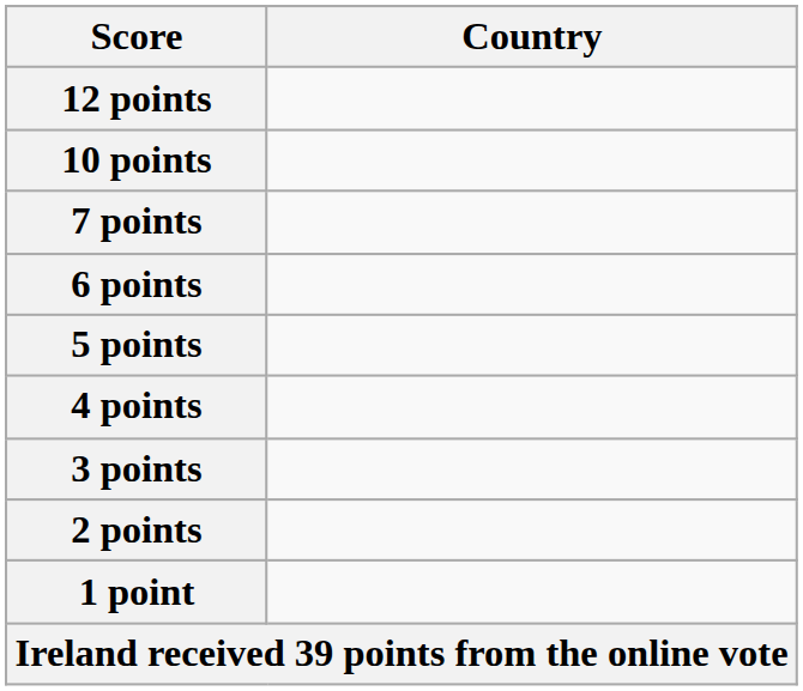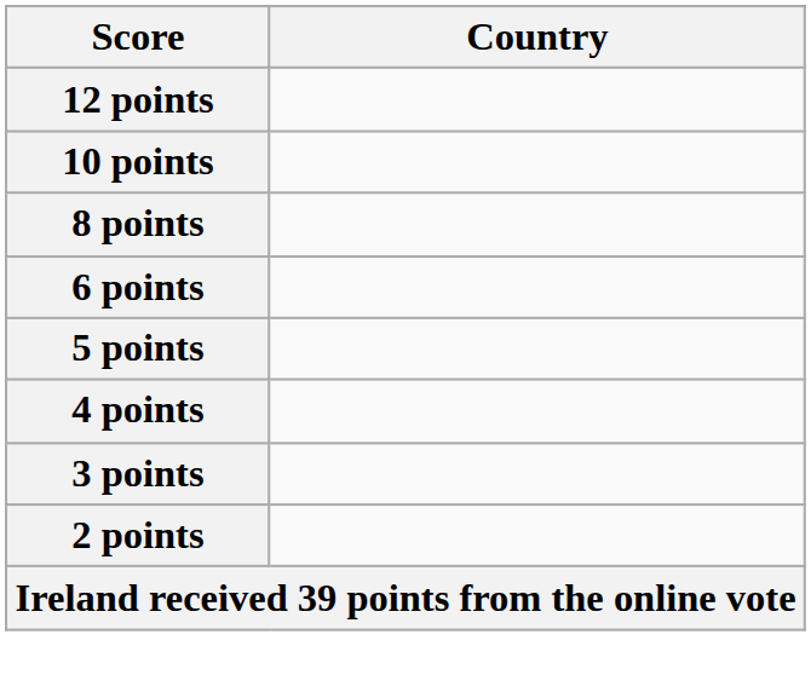+ row: 8 points
- row: 7 points
- row: 1 point
